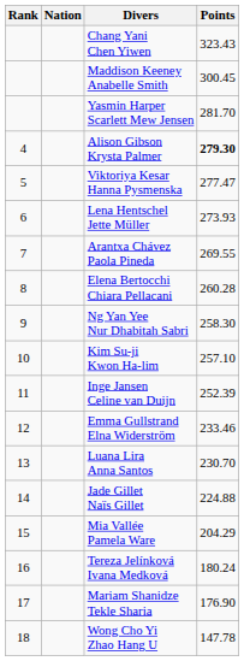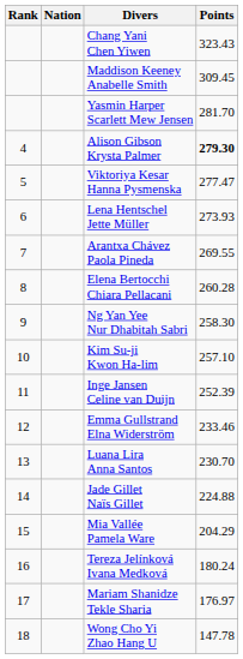Maddison Keeney Anabelle Smith | Points: 300.45 -> 309.45
Mariam Shanidze Tekle Sharia | Points: 176.90 -> 176.97
